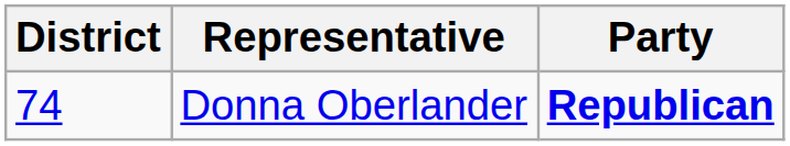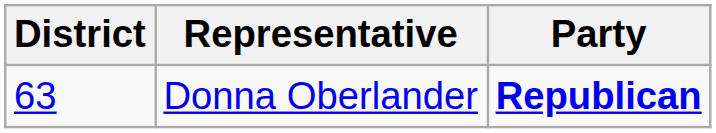Donna Oberlander | District: 74 -> 63
